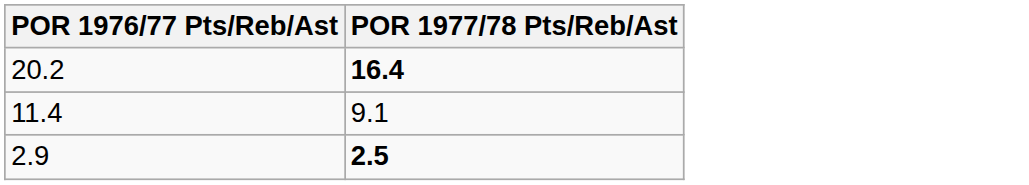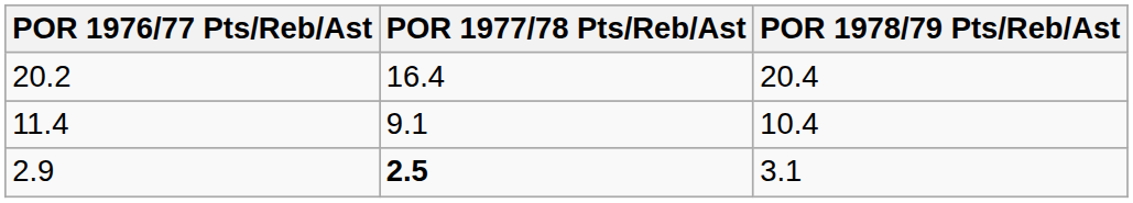+ column: POR 1978/79 Pts/Reb/Ast | 20.4 | 10.4 | 3.1
20.2 | POR 1977/78 Pts/Reb/Ast: bold -> normal
